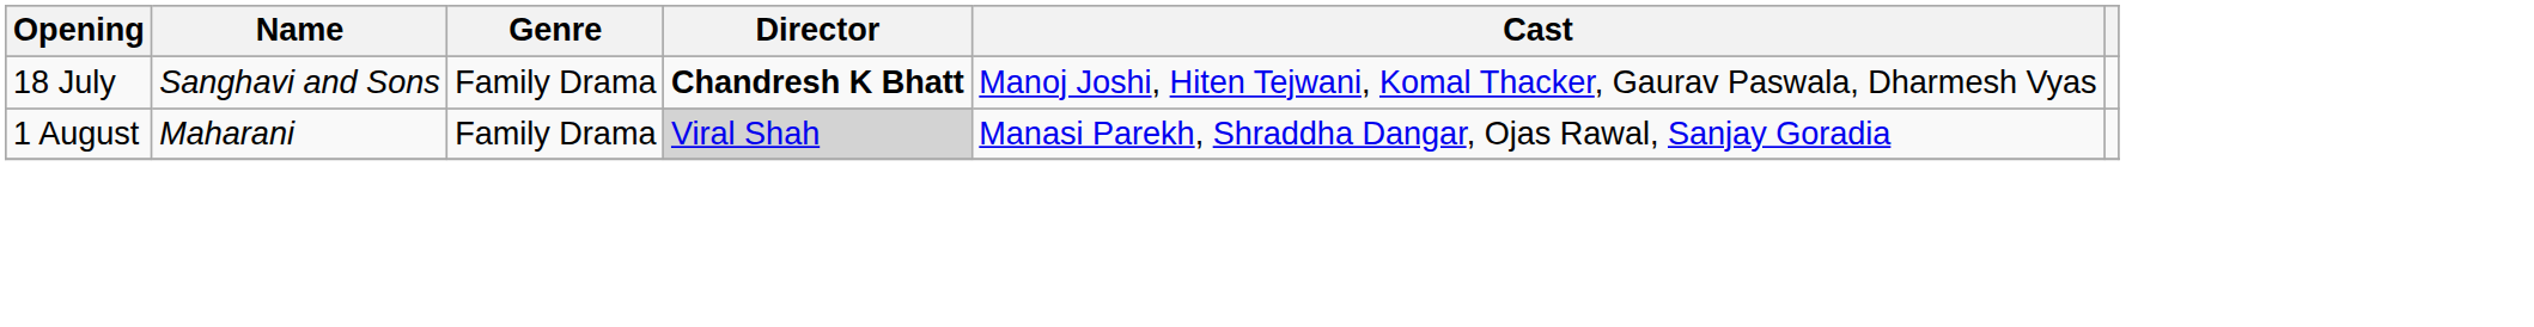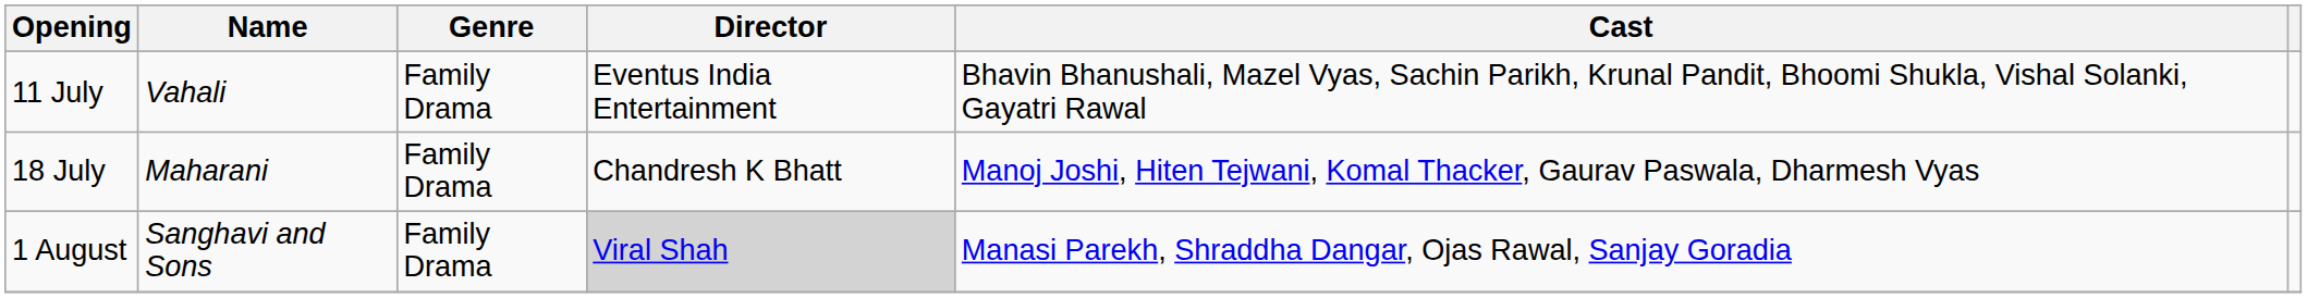+ row: 11 July | Vahali | Family Drama | Eventus India Entertainment | Bhavin Bhanushali, Mazel Vyas, Sachin Parikh, Krunal Pandit, Bhoomi Shukla, Vishal Solanki, Gayatri Rawal
18 July | Name: Sanghavi and Sons -> Maharani
18 July | Director: bold -> normal
1 August | Name: Maharani -> Sanghavi and Sons
